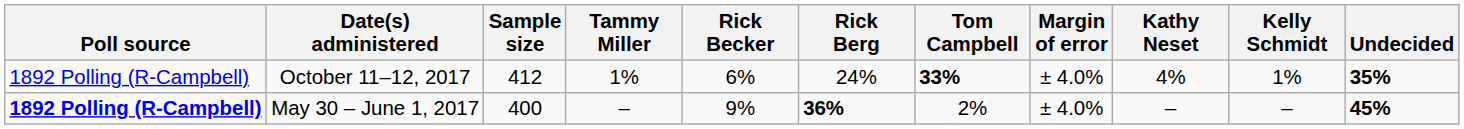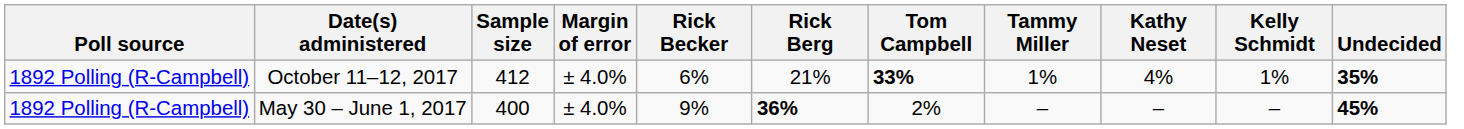columns swapped: Margin of error <-> Tammy Miller
October 11–12, 2017 | Rick Berg: 24% -> 21%
May 30 – June 1, 2017 | Poll source: bold -> normal
